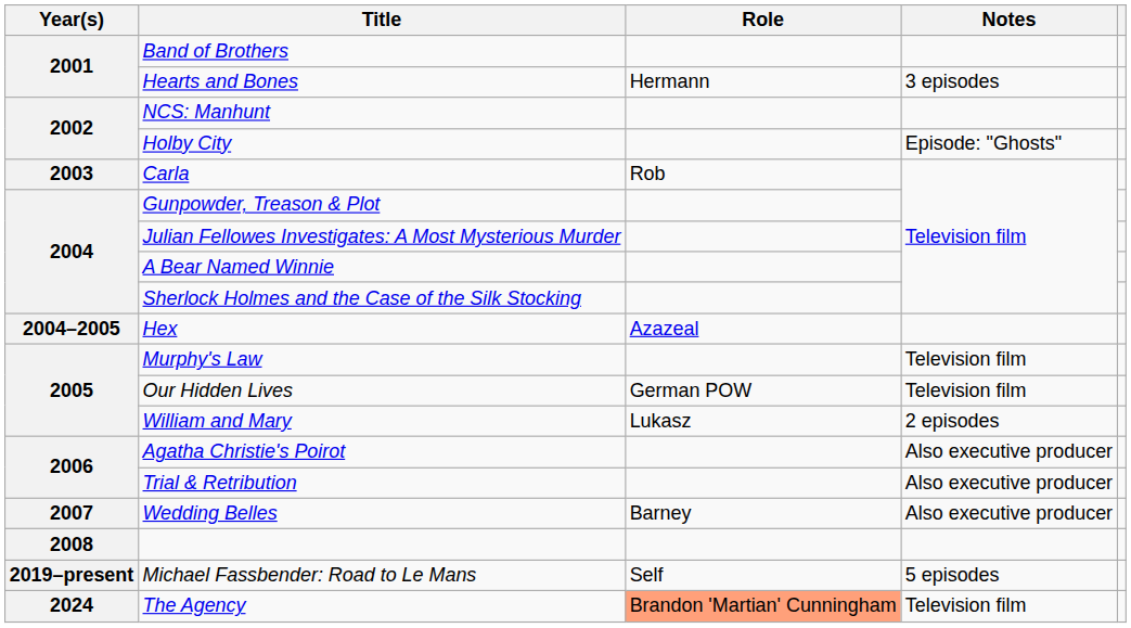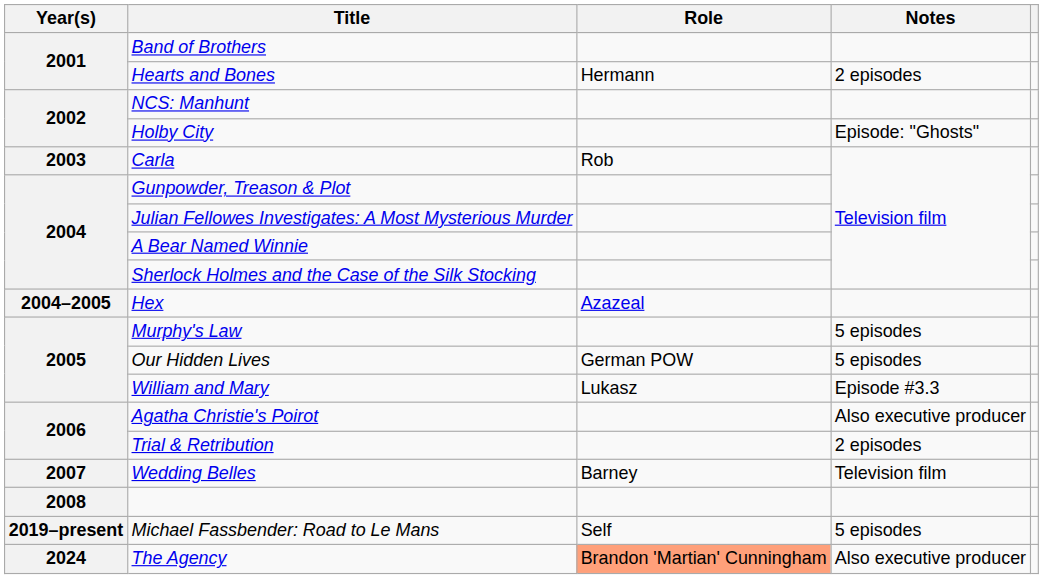Hearts and Bones | Notes: 3 episodes -> 2 episodes
Murphy's Law | Notes: Television film -> 5 episodes
Our Hidden Lives | Notes: Television film -> 5 episodes
William and Mary | Notes: 2 episodes -> Episode #3.3
Trial & Retribution | Notes: Also executive producer -> 2 episodes
Wedding Belles | Notes: Also executive producer -> Television film
The Agency | Notes: Television film -> Also executive producer
